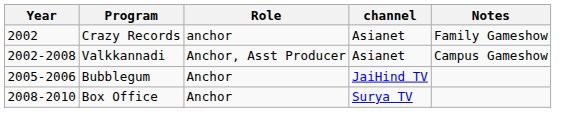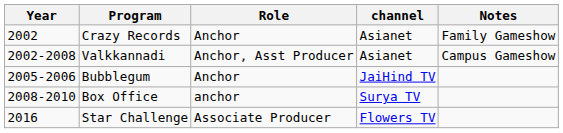Crazy Records | Role: anchor -> Anchor
Box Office | Role: Anchor -> anchor
+ row: 2016 | Star Challenge | Associate Producer | Flowers TV
